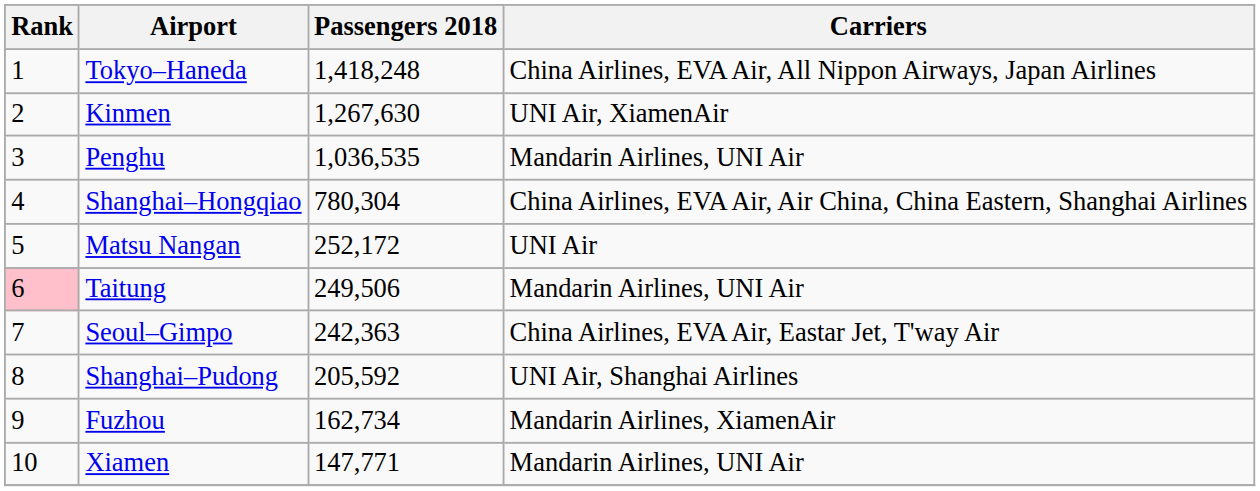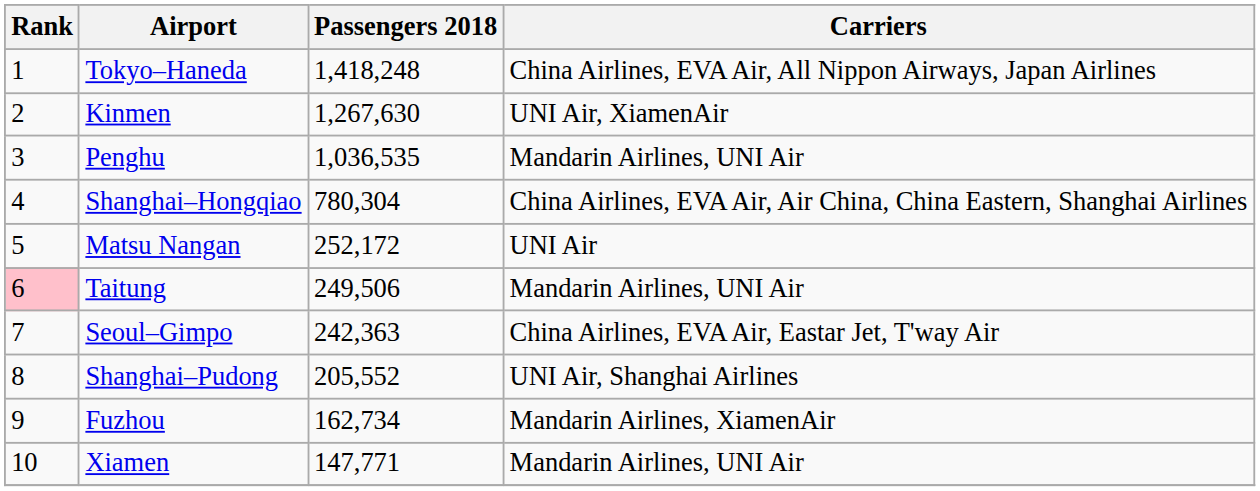Shanghai–Pudong | Passengers 2018: 205,592 -> 205,552
